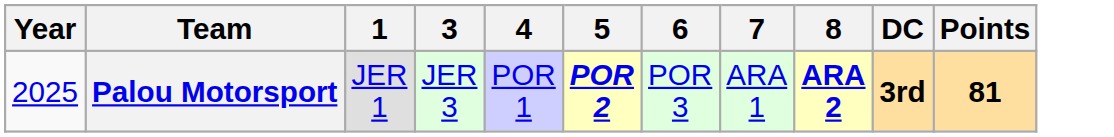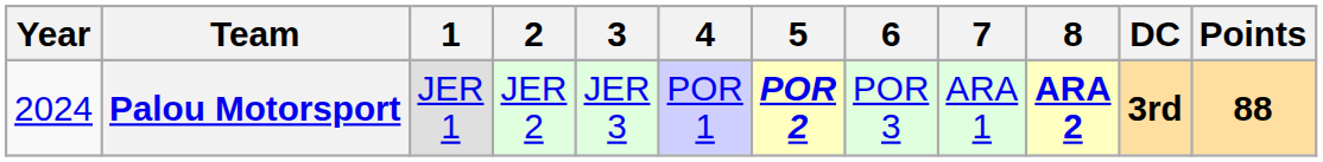+ column: 2 | JER 2
Palou Motorsport | Year: 2025 -> 2024
Palou Motorsport | Points: 81 -> 88
